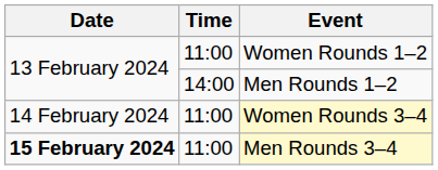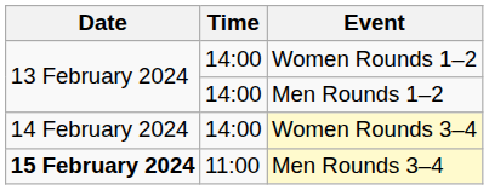Women Rounds 1–2 | Time: 11:00 -> 14:00
Women Rounds 3–4 | Time: 11:00 -> 14:00
